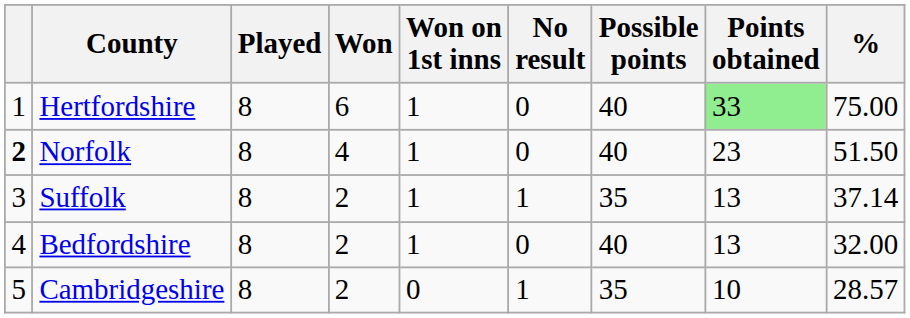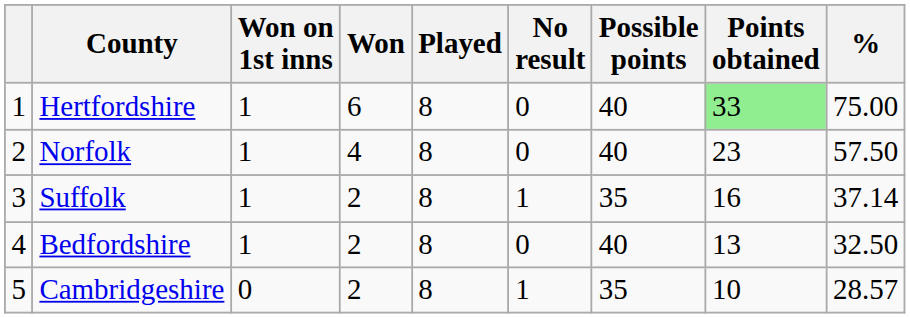columns swapped: Played <-> Won on 1st inns
Norfolk | column 1: bold -> normal
Norfolk | %: 51.50 -> 57.50
Suffolk | Points obtained: 13 -> 16
Bedfordshire | %: 32.00 -> 32.50
